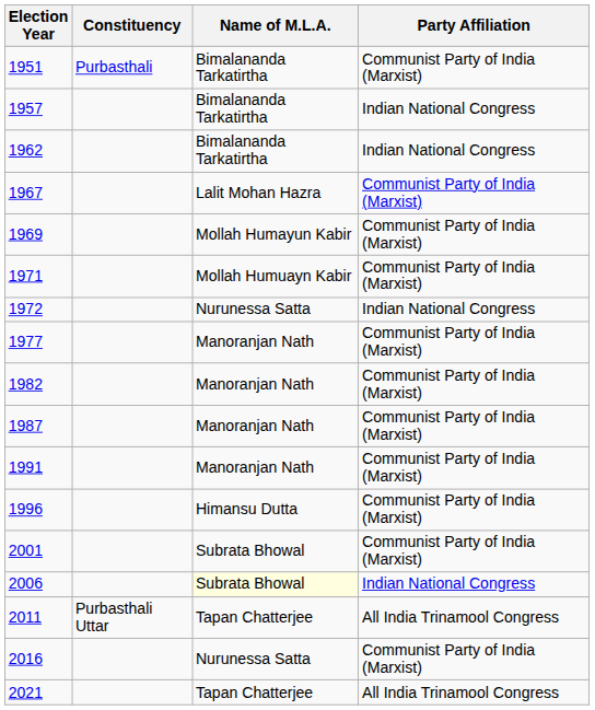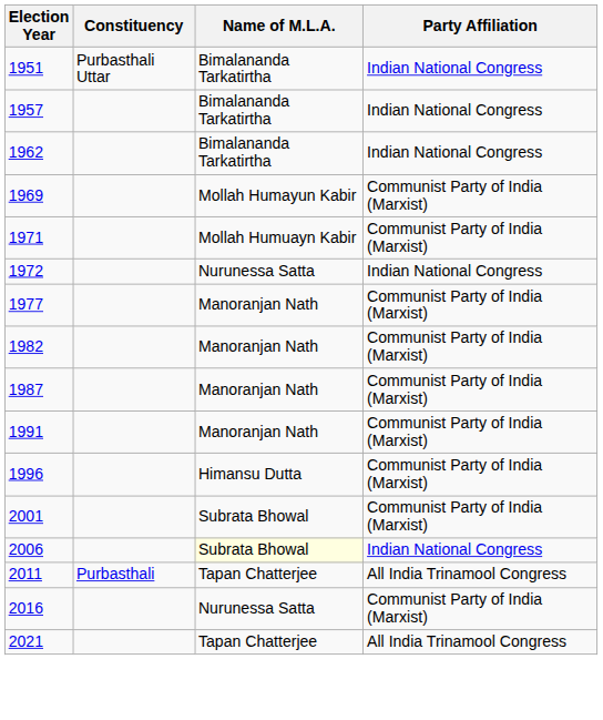1951 | Constituency: Purbasthali -> Purbasthali Uttar
1951 | Party Affiliation: Communist Party of India (Marxist) -> Indian National Congress
- row: 1967 | Lalit Mohan Hazra | Communist Party of India (Marxist)
2011 | Constituency: Purbasthali Uttar -> Purbasthali
